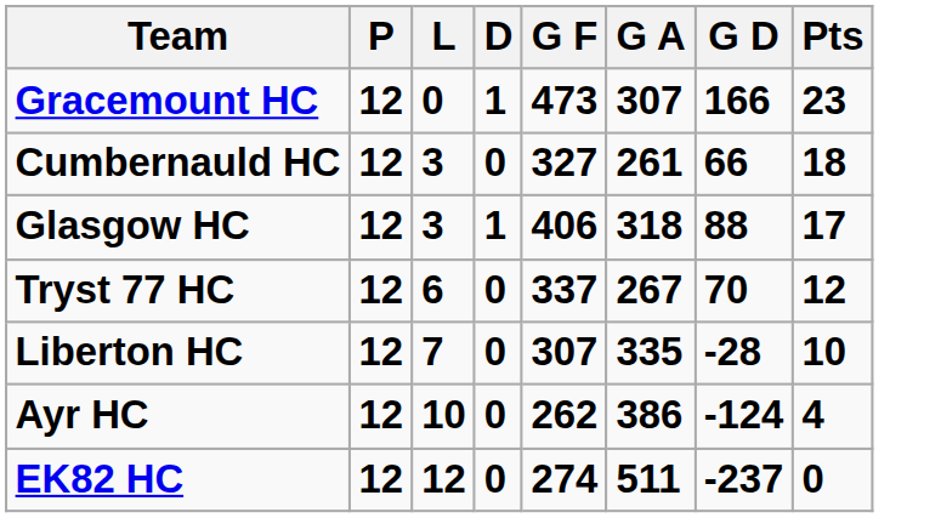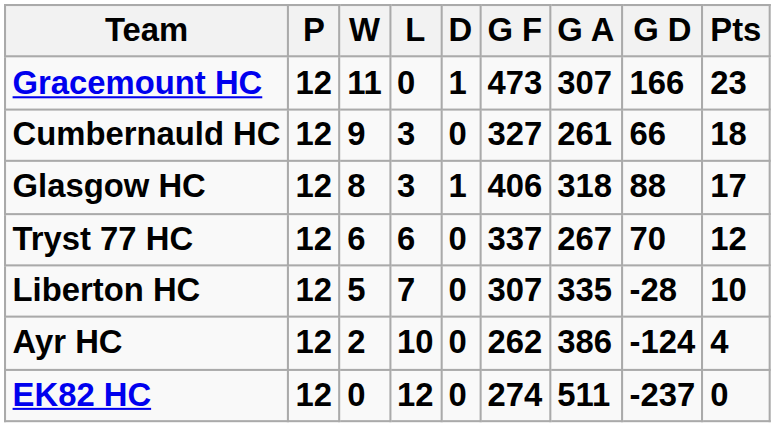+ column: W | 11 | 9 | 8 | 6 | 5 | 2 | 0
